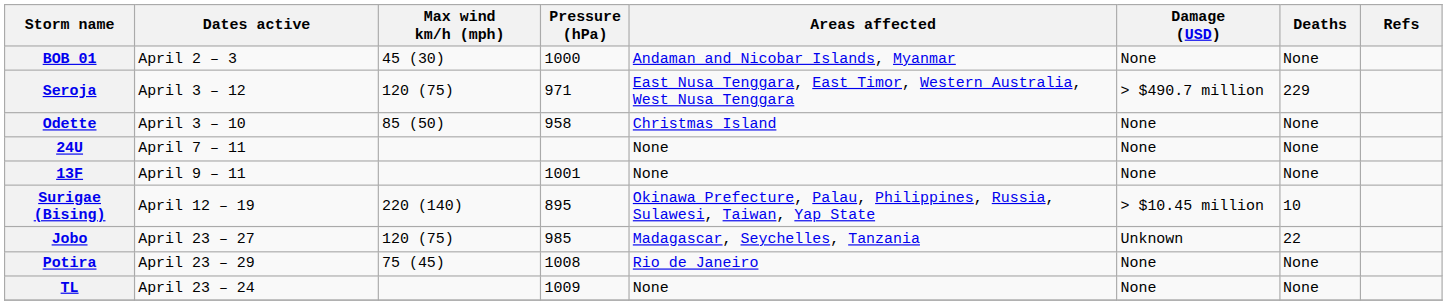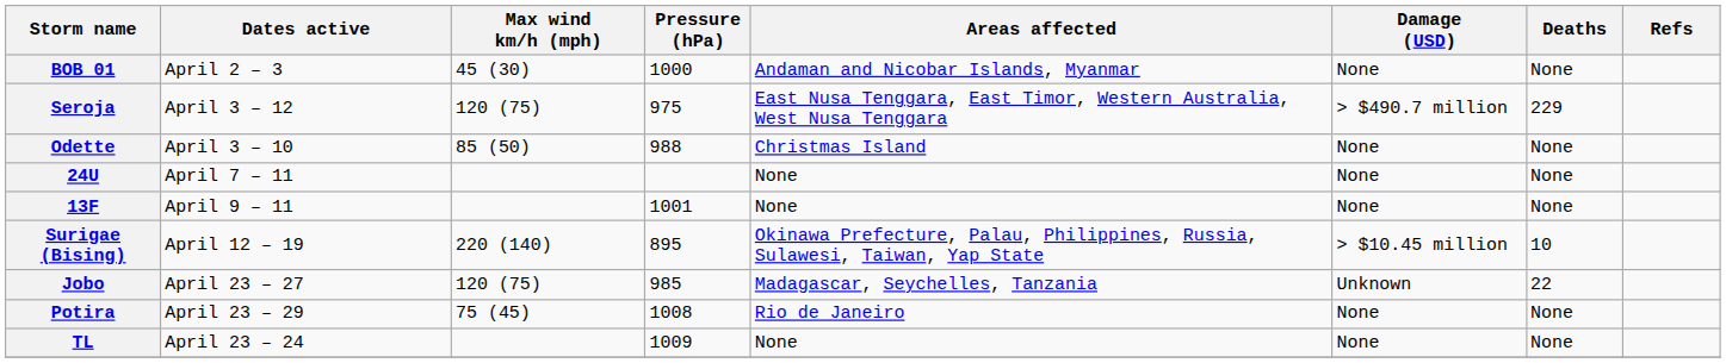Seroja | Pressure (hPa): 971 -> 975
Odette | Pressure (hPa): 958 -> 988
